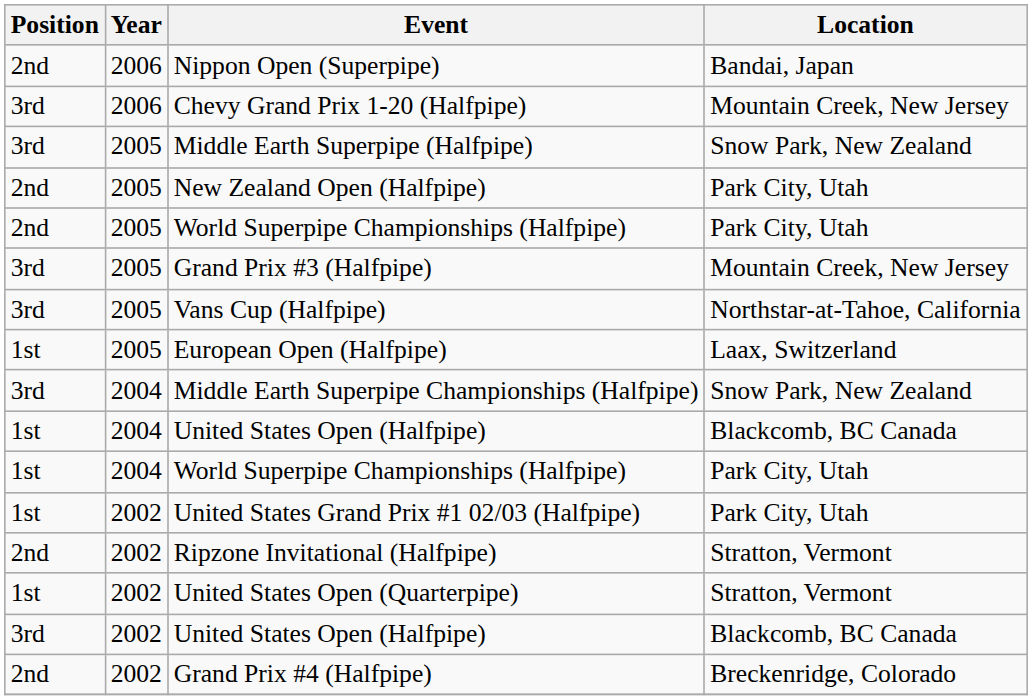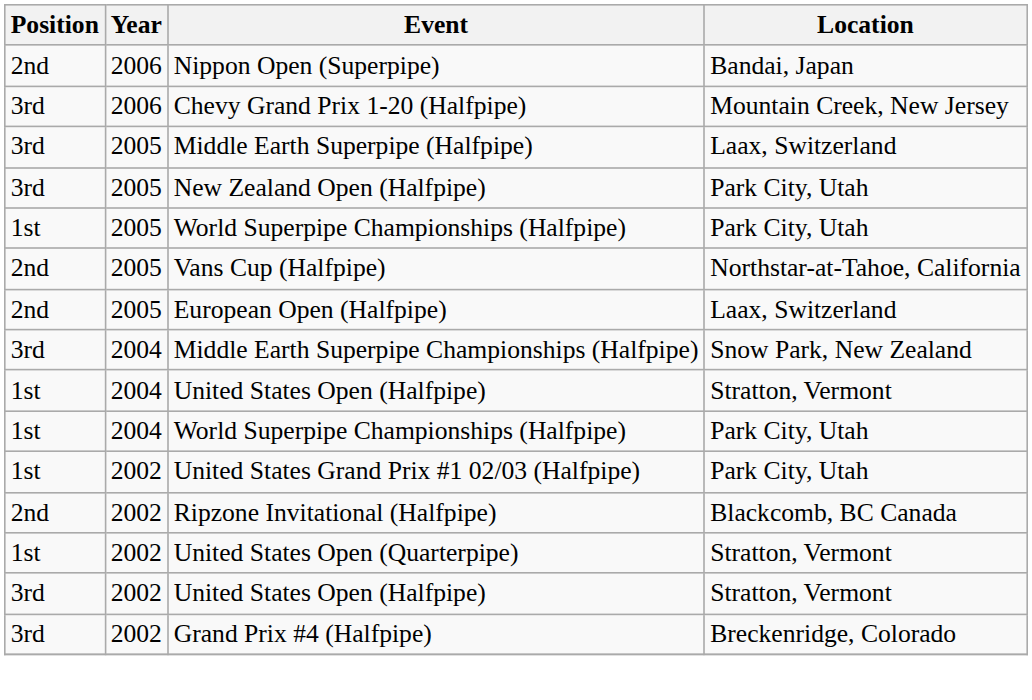Middle Earth Superpipe (Halfpipe) | Location: Snow Park, New Zealand -> Laax, Switzerland
New Zealand Open (Halfpipe) | Position: 2nd -> 3rd
2005 / World Superpipe Championships (Halfpipe) | Position: 2nd -> 1st
- row: 3rd | 2005 | Grand Prix #3 (Halfpipe) | Mountain Creek, New Jersey
Vans Cup (Halfpipe) | Position: 3rd -> 2nd
European Open (Halfpipe) | Position: 1st -> 2nd
2004 / United States Open (Halfpipe) | Location: Blackcomb, BC Canada -> Stratton, Vermont
Ripzone Invitational (Halfpipe) | Location: Stratton, Vermont -> Blackcomb, BC Canada
2002 / United States Open (Halfpipe) | Location: Blackcomb, BC Canada -> Stratton, Vermont
Grand Prix #4 (Halfpipe) | Position: 2nd -> 3rd
